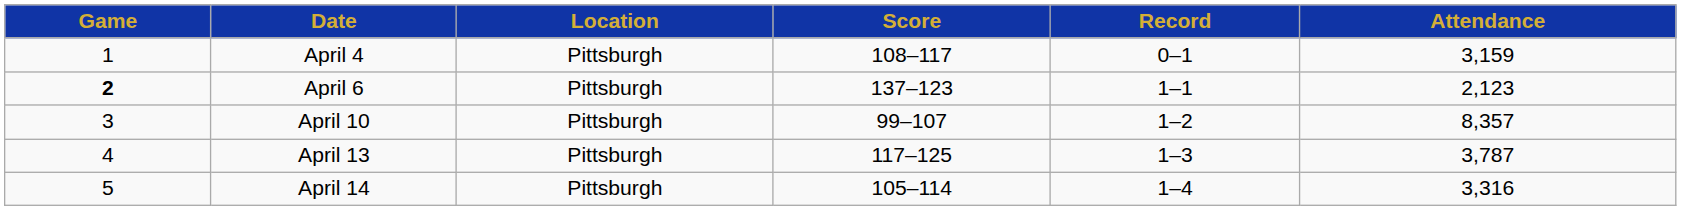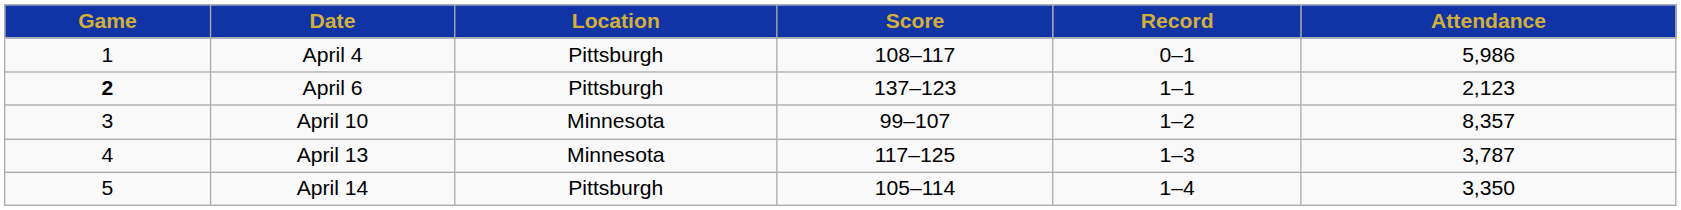April 4 | Attendance: 3,159 -> 5,986
April 10 | Location: Pittsburgh -> Minnesota
April 13 | Location: Pittsburgh -> Minnesota
April 14 | Attendance: 3,316 -> 3,350
